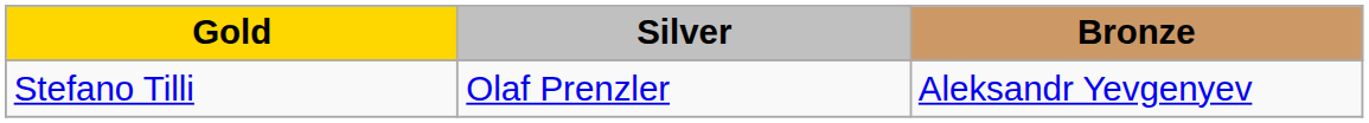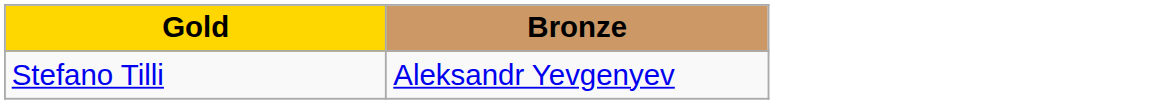- column: Silver | Olaf Prenzler
